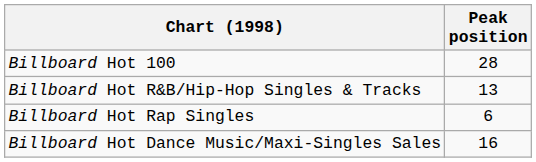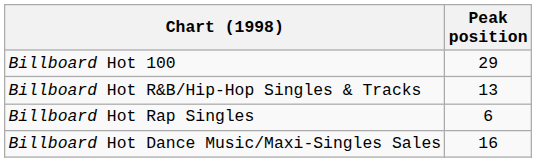Billboard Hot 100 | Peak position: 28 -> 29
